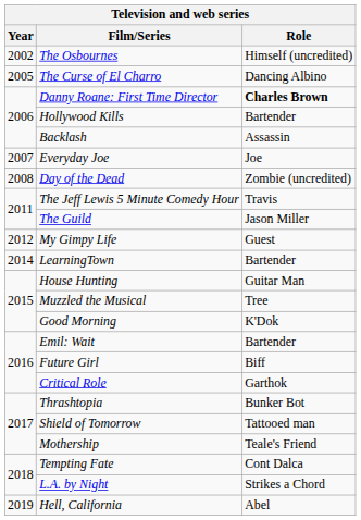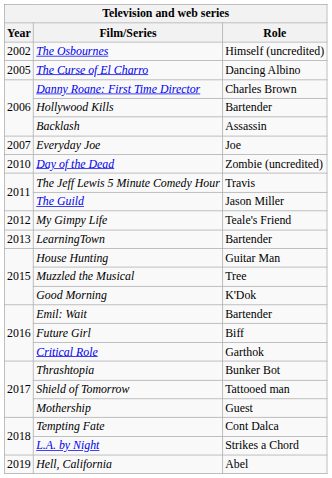Danny Roane: First Time Director | Role: bold -> normal
Day of the Dead | Year: 2008 -> 2010
My Gimpy Life | Role: Guest -> Teale's Friend
LearningTown | Year: 2014 -> 2013
Mothership | Role: Teale's Friend -> Guest
